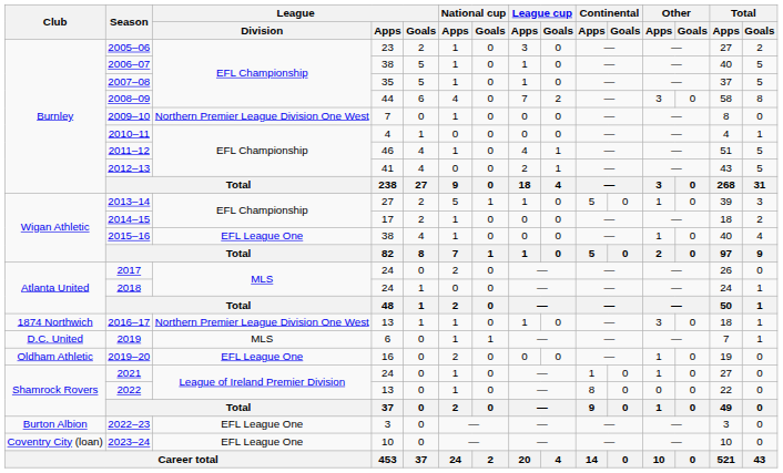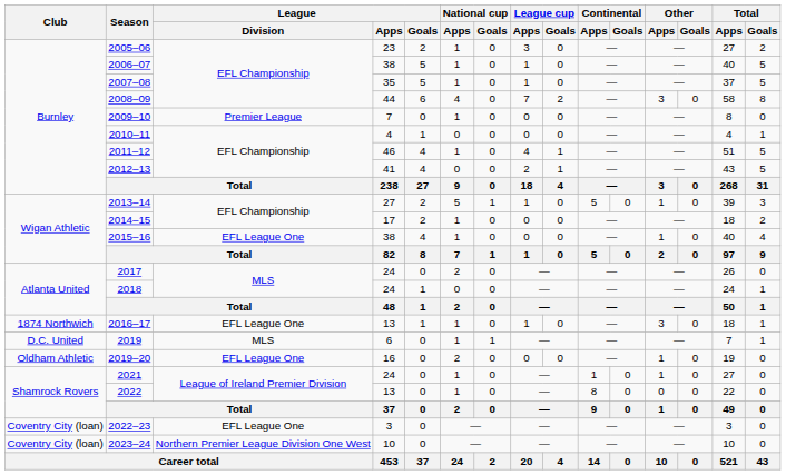2009–10 | League / Division: Northern Premier League Division One West -> Premier League
2016–17 | League / Division: Northern Premier League Division One West -> EFL League One
2022–23 | Club: Burton Albion -> Coventry City (loan)
2023–24 | League / Division: EFL League One -> Northern Premier League Division One West
